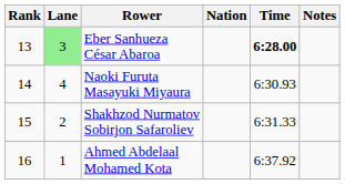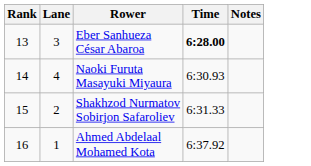- column: Nation
Eber Sanhueza César Abaroa | Lane: lightgreen background -> no background
